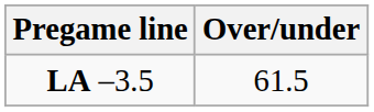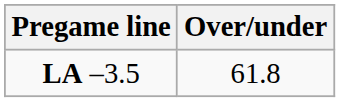LA –3.5 | Over/under: 61.5 -> 61.8
